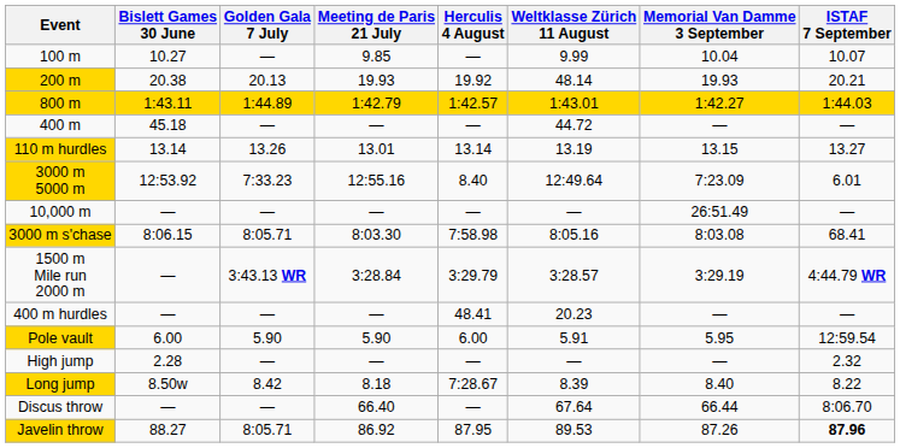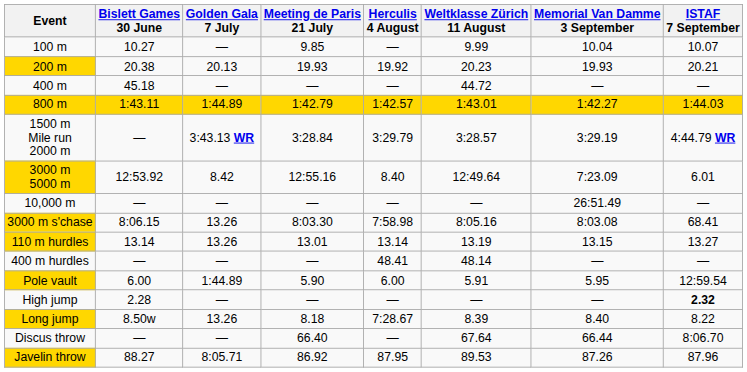200 m | Weltklasse Zürich 11 August: 48.14 -> 20.23
rows swapped: 400 m <-> 800 m
rows swapped: 1500 m Mile run 2000 m <-> 110 m hurdles
3000 m 5000 m | Golden Gala 7 July: 7:33.23 -> 8.42
3000 m s'chase | Golden Gala 7 July: 8:05.71 -> 13.26
400 m hurdles | Weltklasse Zürich 11 August: 20.23 -> 48.14
Pole vault | Golden Gala 7 July: 5.90 -> 1:44.89
High jump | ISTAF 7 September: normal -> bold
Long jump | Golden Gala 7 July: 8.42 -> 13.26
Javelin throw | ISTAF 7 September: bold -> normal
